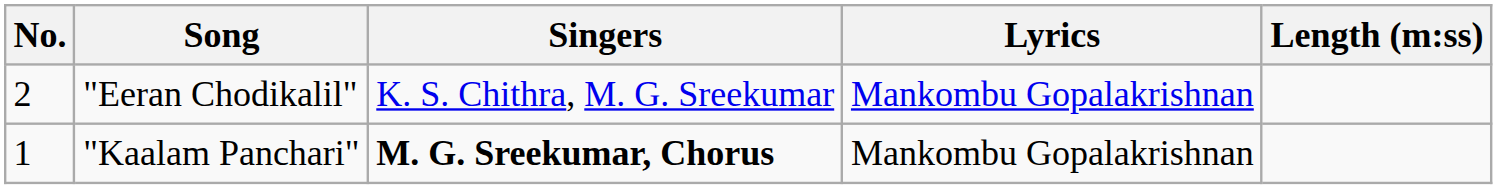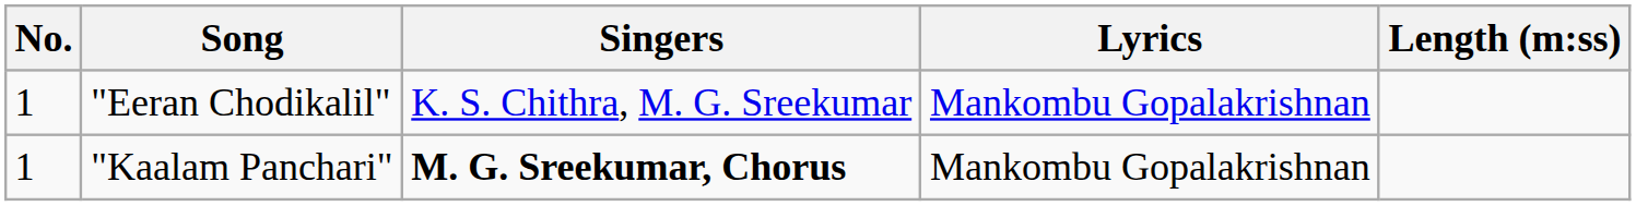"Eeran Chodikalil" | No.: 2 -> 1
